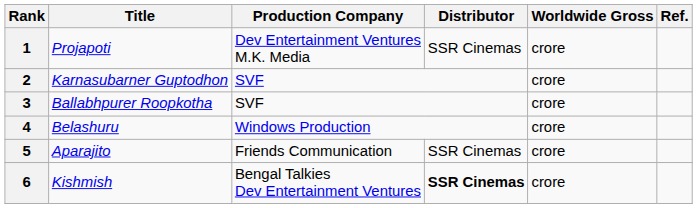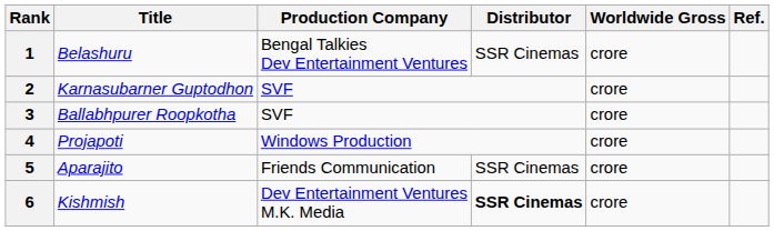1 | Title: Projapoti -> Belashuru
1 | Production Company: Dev Entertainment Ventures M.K. Media -> Bengal Talkies Dev Entertainment Ventures
4 | Title: Belashuru -> Projapoti
6 | Production Company: Bengal Talkies Dev Entertainment Ventures -> Dev Entertainment Ventures M.K. Media
